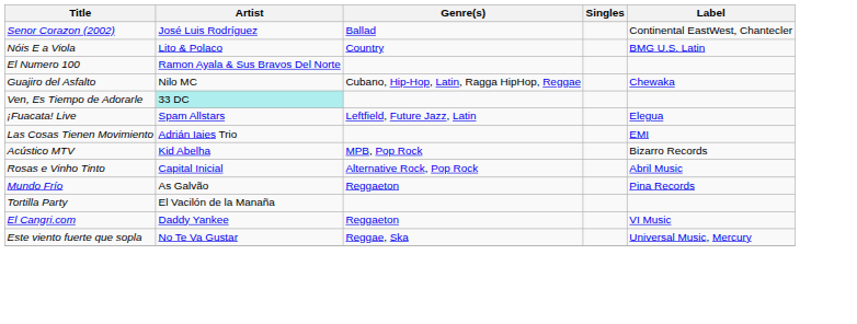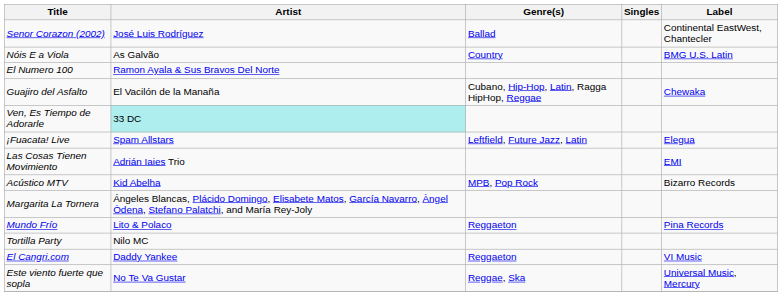Nóis E a Viola | Artist: Lito & Polaco -> As Galvão
Guajiro del Asfalto | Artist: Nilo MC -> El Vacilón de la Manaña
- row: Rosas e Vinho Tinto | Capital Inicial | Alternative Rock, Pop Rock | Abril Music
+ row: Margarita La Tornera | Ángeles Blancas, Plácido Domingo, Elisabete Matos, García Navarro, Àngel Òdena, Stefano Palatchi, and María Rey-Joly
Mundo Frío | Artist: As Galvão -> Lito & Polaco
Tortilla Party | Artist: El Vacilón de la Manaña -> Nilo MC
